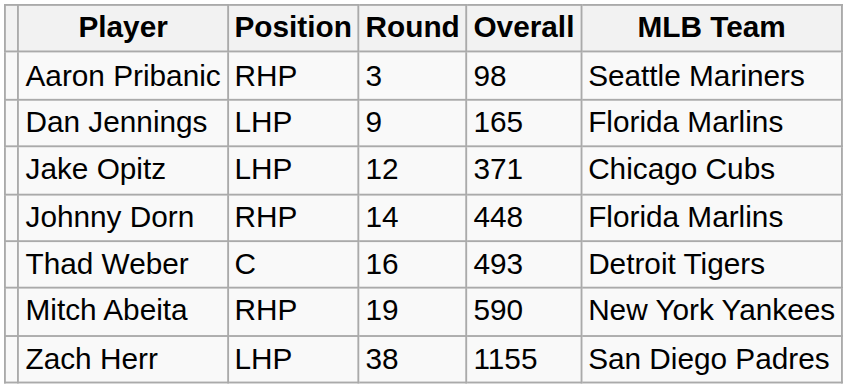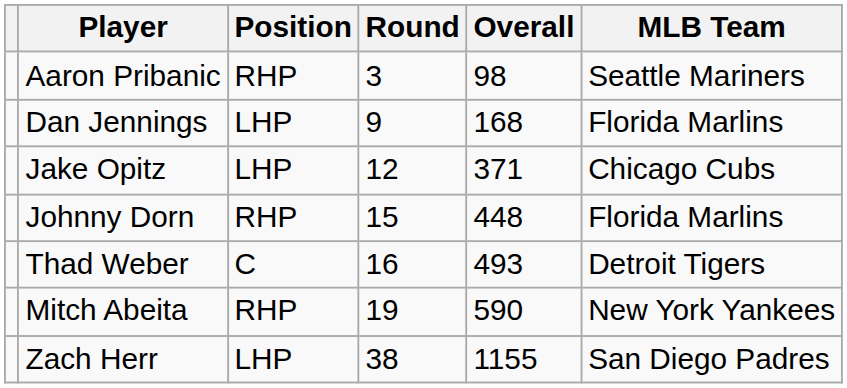Dan Jennings | Overall: 165 -> 168
Johnny Dorn | Round: 14 -> 15
